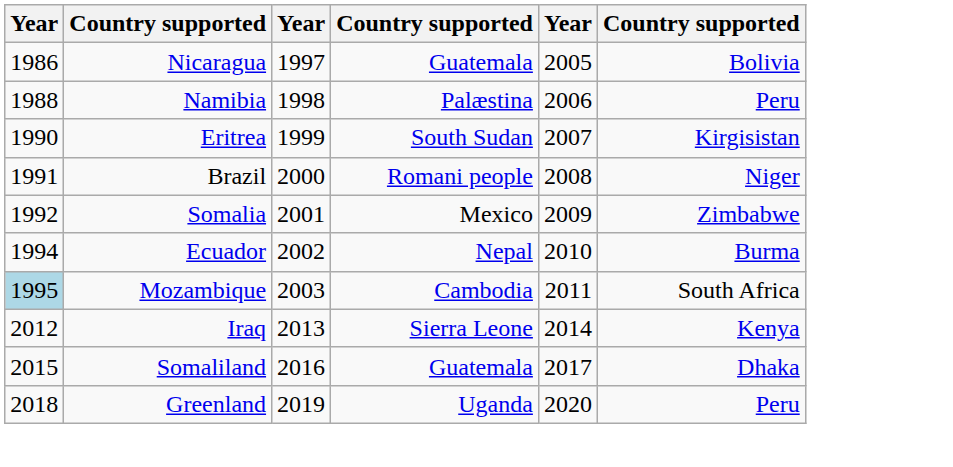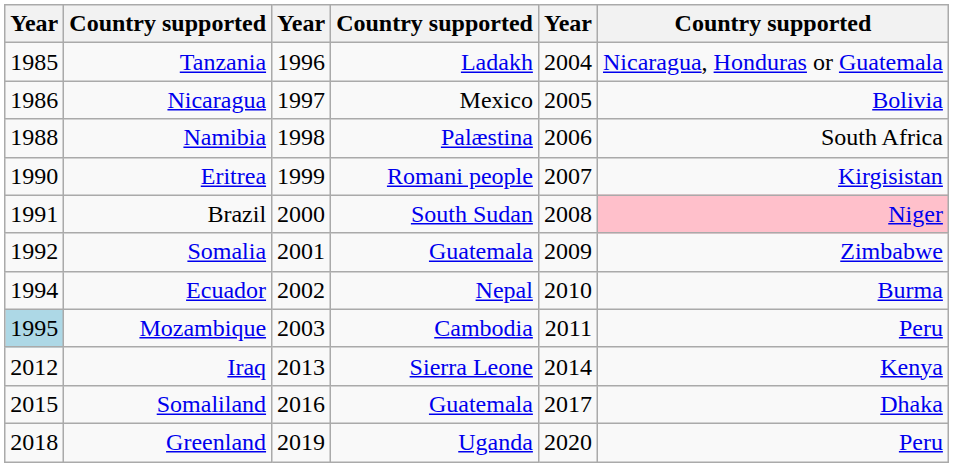+ row: 1985 | Tanzania | 1996 | Ladakh | 2004 | Nicaragua, Honduras or Guatemala
Nicaragua | column 4: Guatemala -> Mexico
Namibia | column 6: Peru -> South Africa
Eritrea | column 4: South Sudan -> Romani people
Brazil | column 4: Romani people -> South Sudan
Brazil | column 6: no background -> pink background
Somalia | column 4: Mexico -> Guatemala
Mozambique | column 6: South Africa -> Peru
